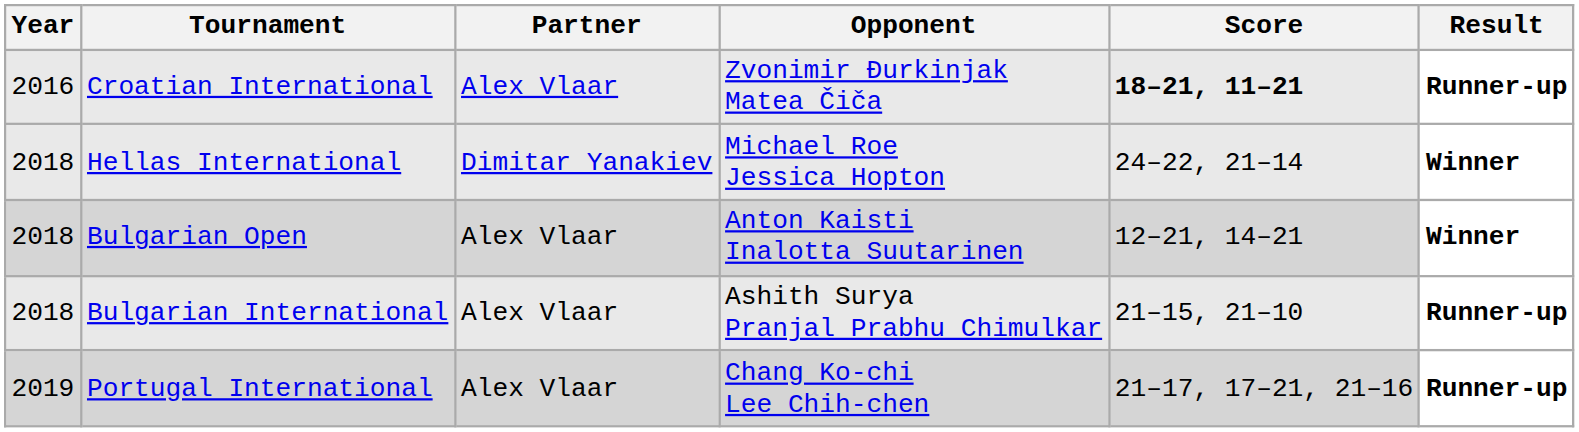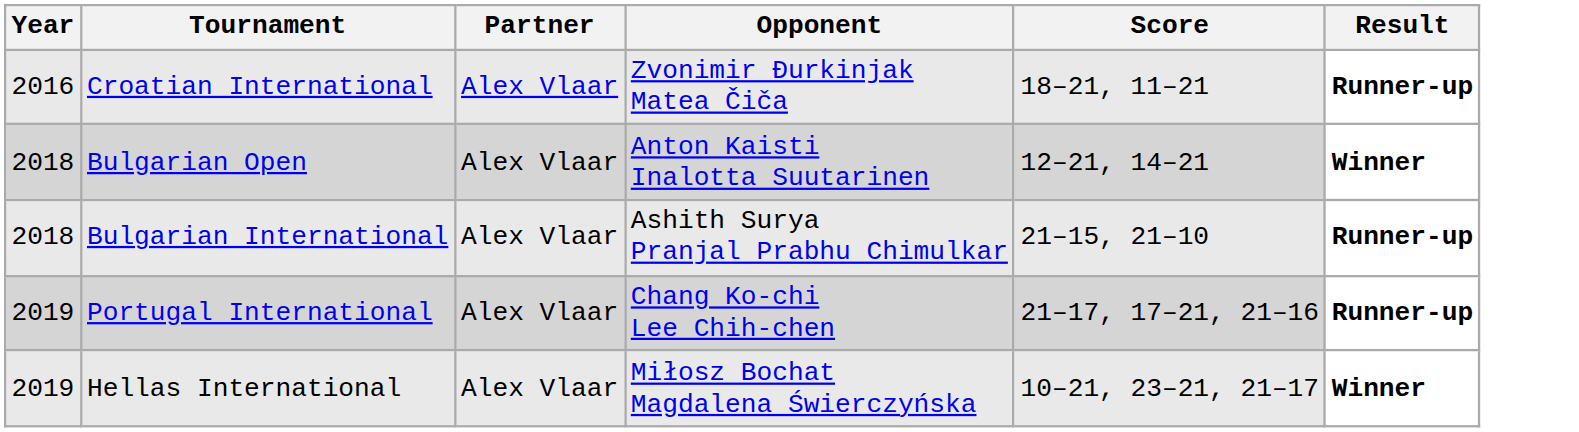Zvonimir Đurkinjak Matea Čiča | Score: bold -> normal
- row: 2018 | Hellas International | Dimitar Yanakiev | Michael Roe Jessica Hopton | 24–22, 21–14 | Winner
+ row: 2019 | Hellas International | Alex Vlaar | Miłosz Bochat Magdalena Świerczyńska | 10–21, 23–21, 21–17 | Winner
